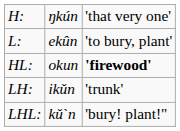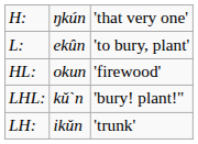HL: | column 3: bold -> normal
rows swapped: LH: <-> LHL:
